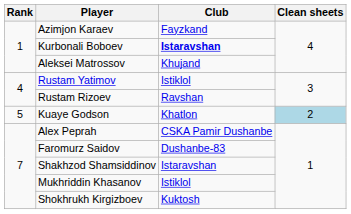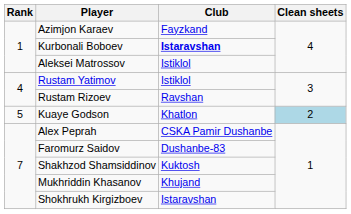Aleksei Matrossov | Club: Khujand -> Istiklol
Shakhzod Shamsiddinov | Club: Istaravshan -> Kuktosh
Mukhriddin Khasanov | Club: Istiklol -> Khujand
Shokhrukh Kirgizboev | Club: Kuktosh -> Istaravshan
